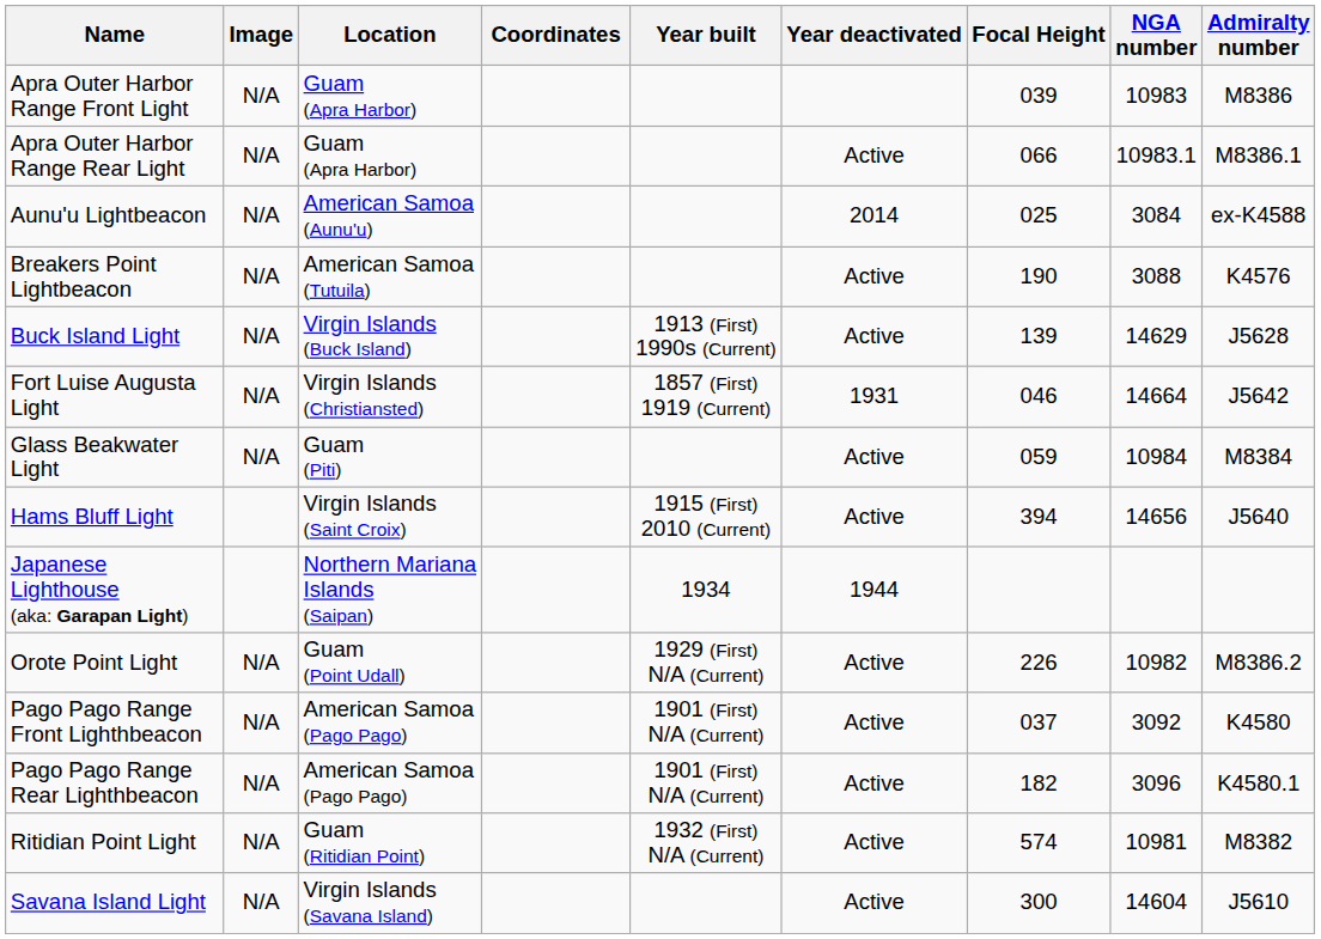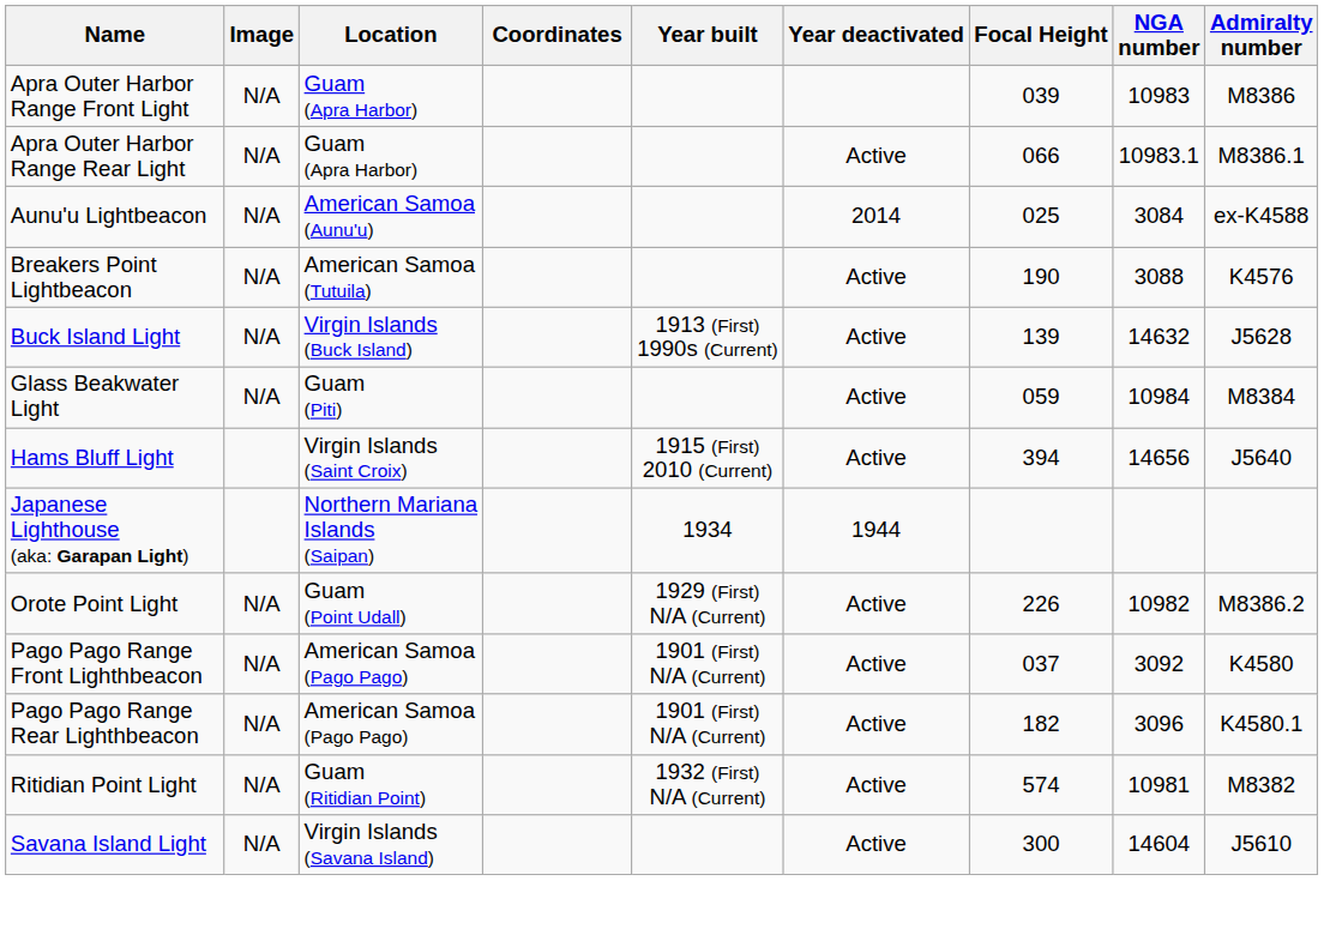Buck Island Light | NGA number: 14629 -> 14632
- row: Fort Luise Augusta Light | N/A | Virgin Islands (Christiansted) | 1857 (First) 1919 (Current) | 1931 | 046 | 14664 | J5642
